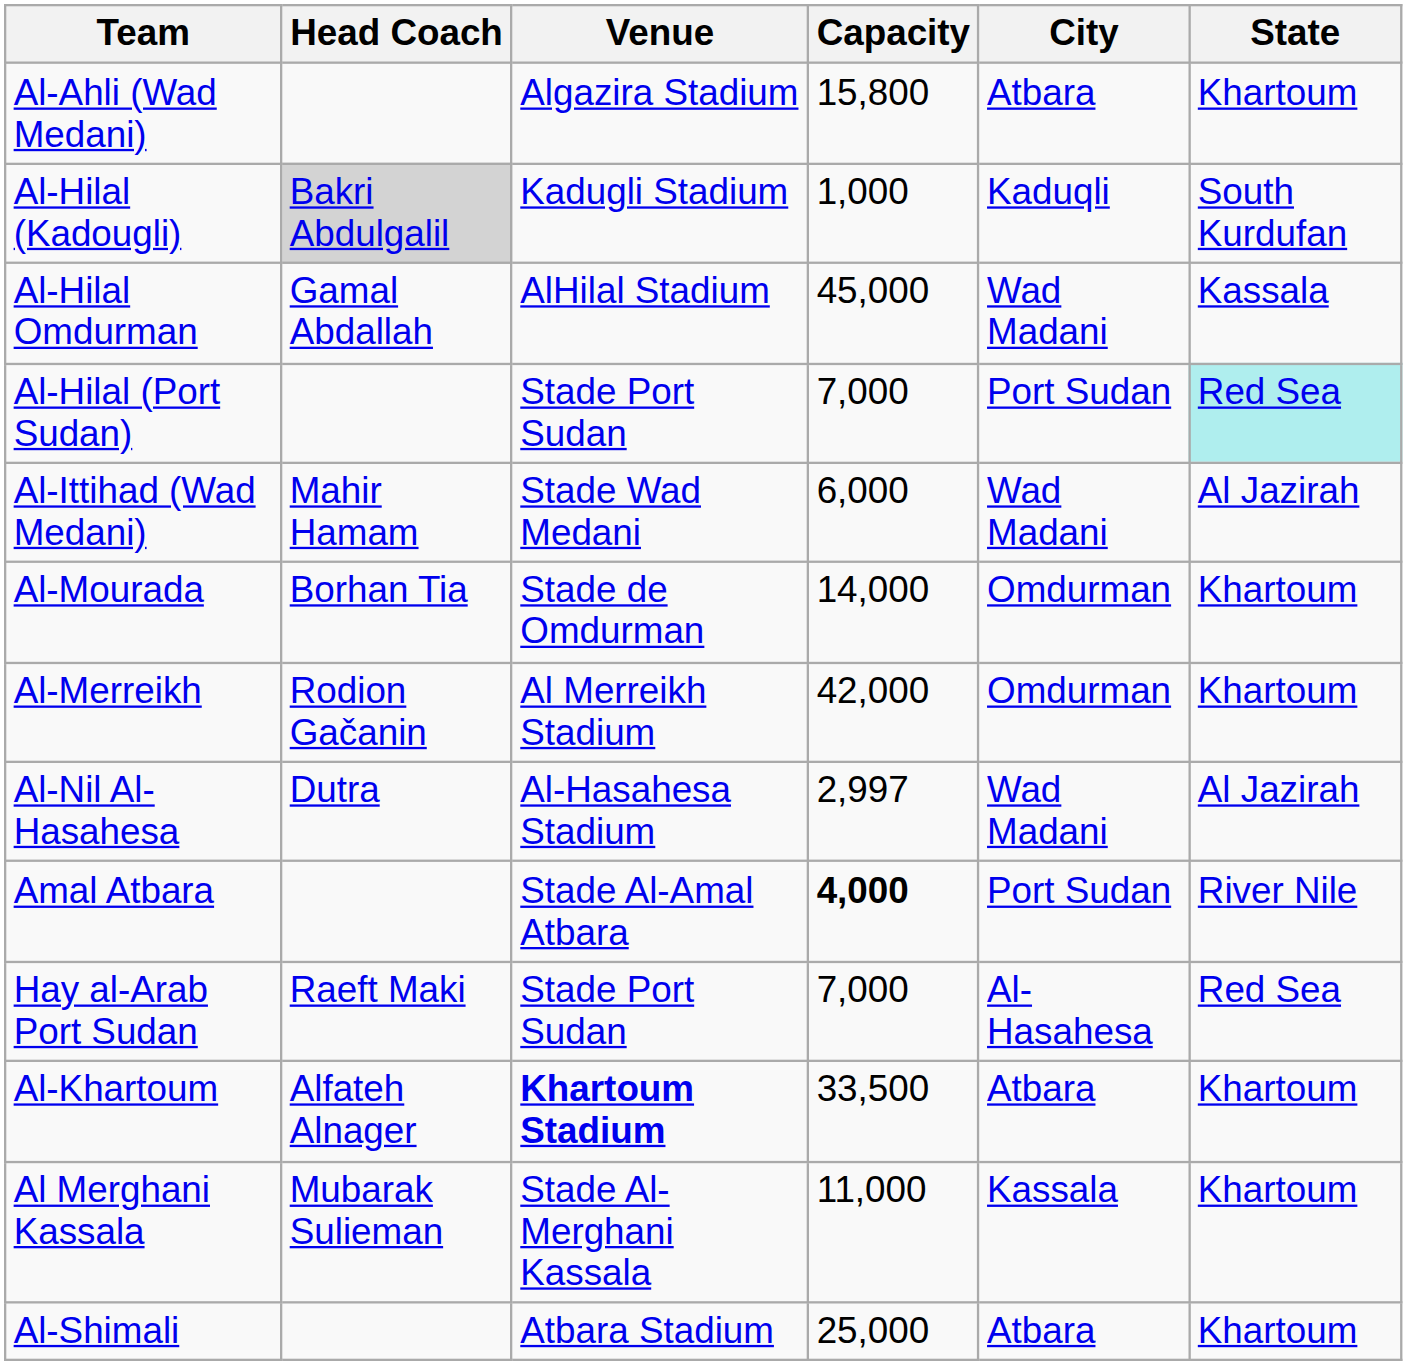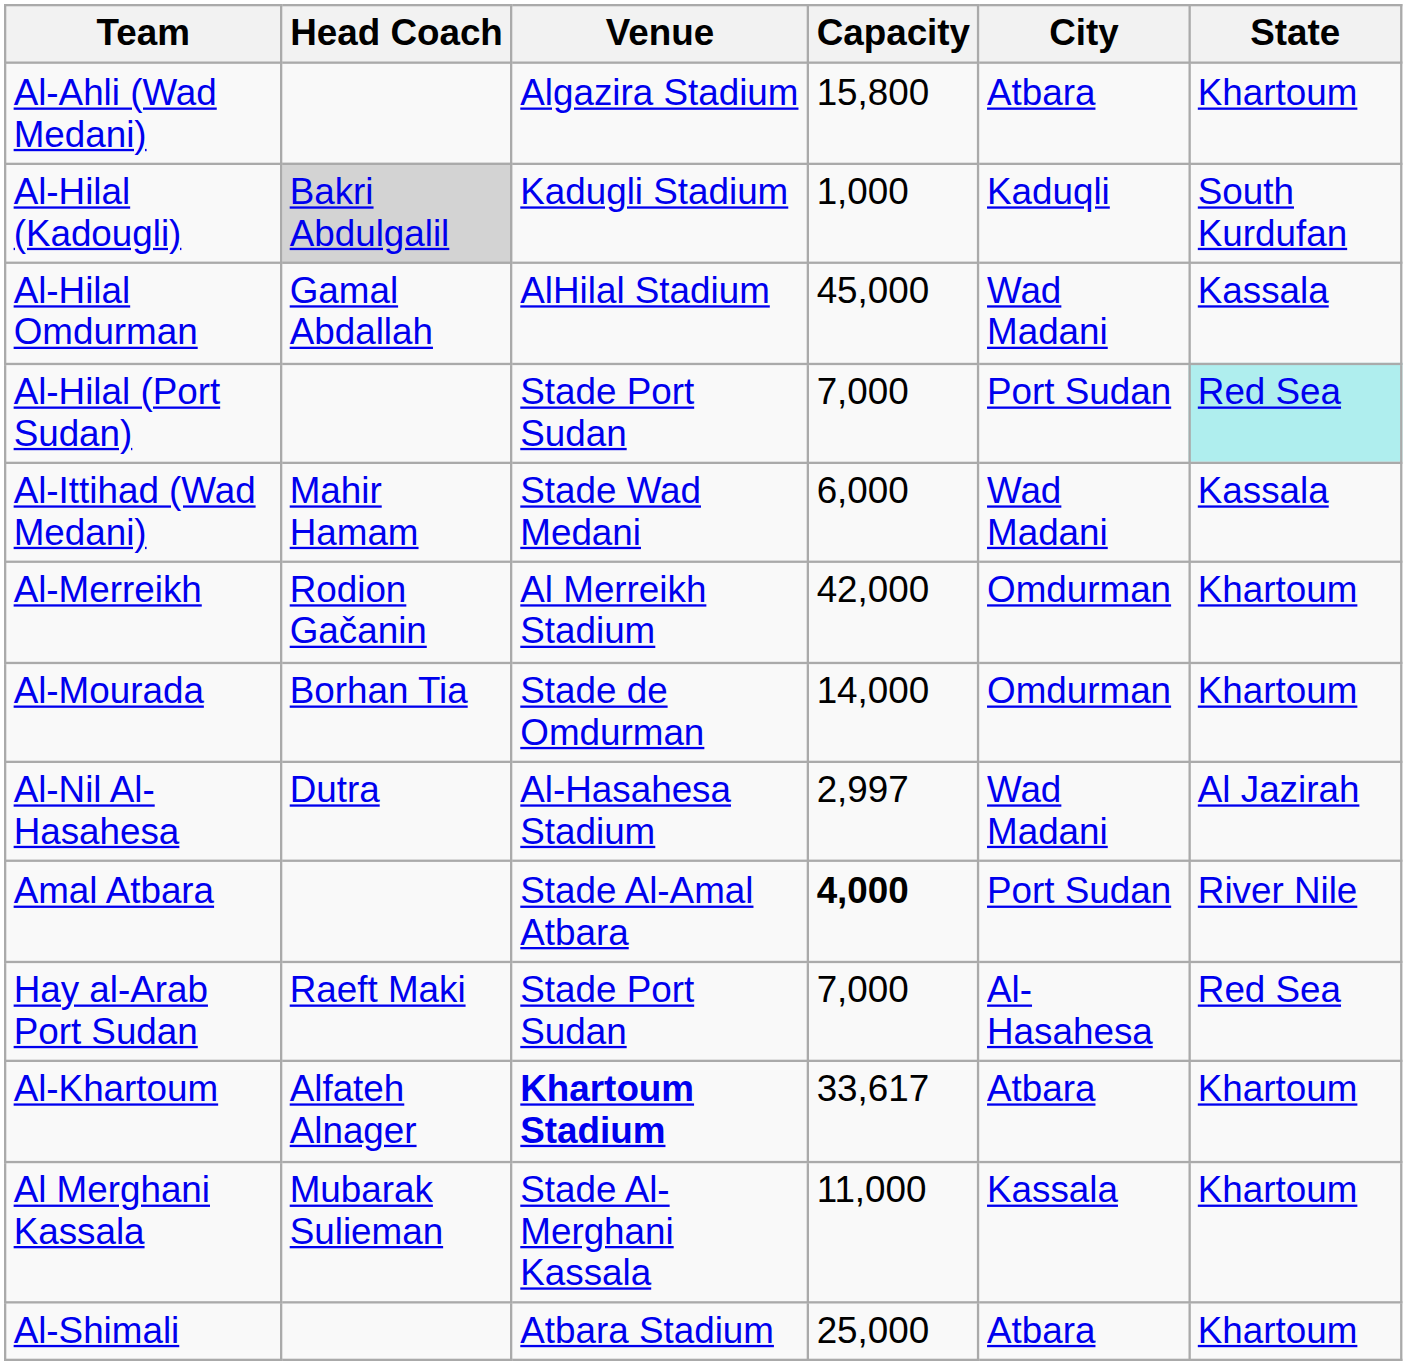Al-Ittihad (Wad Medani) | State: Al Jazirah -> Kassala
rows swapped: Al-Merreikh <-> Al-Mourada
Al-Khartoum | Capacity: 33,500 -> 33,617
